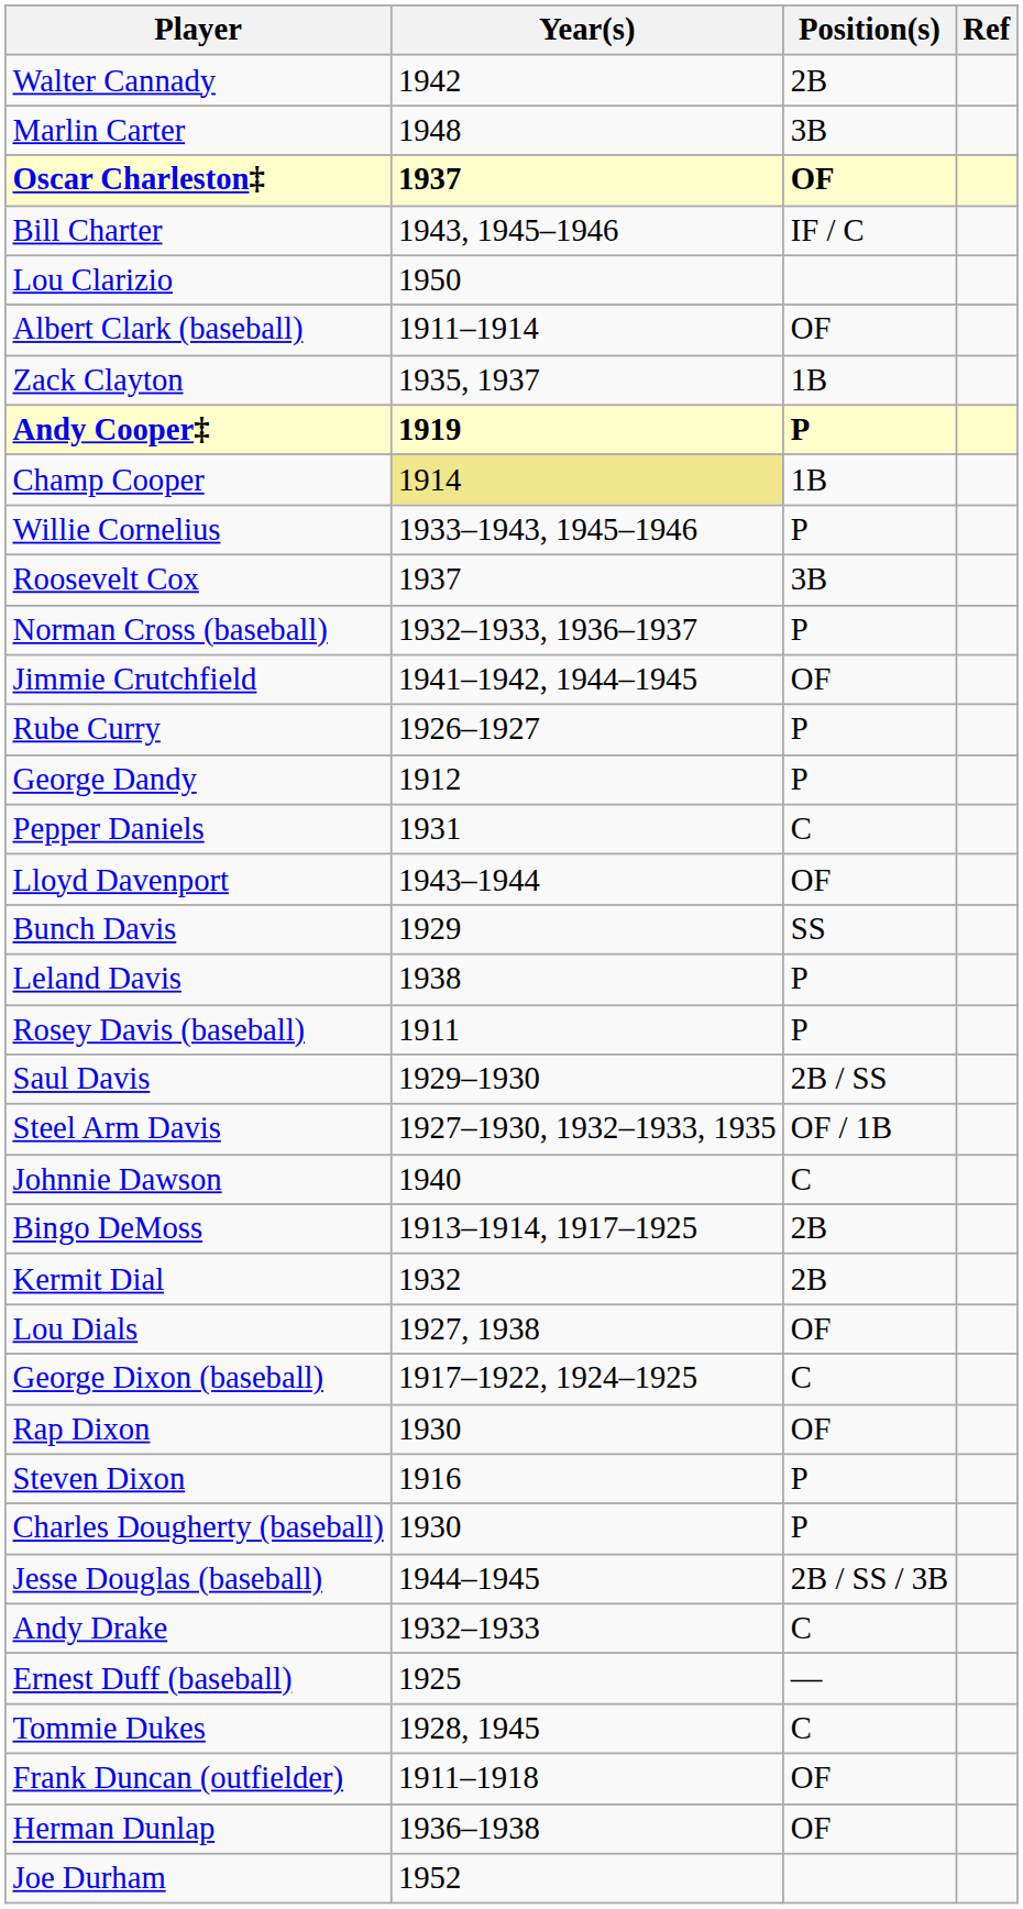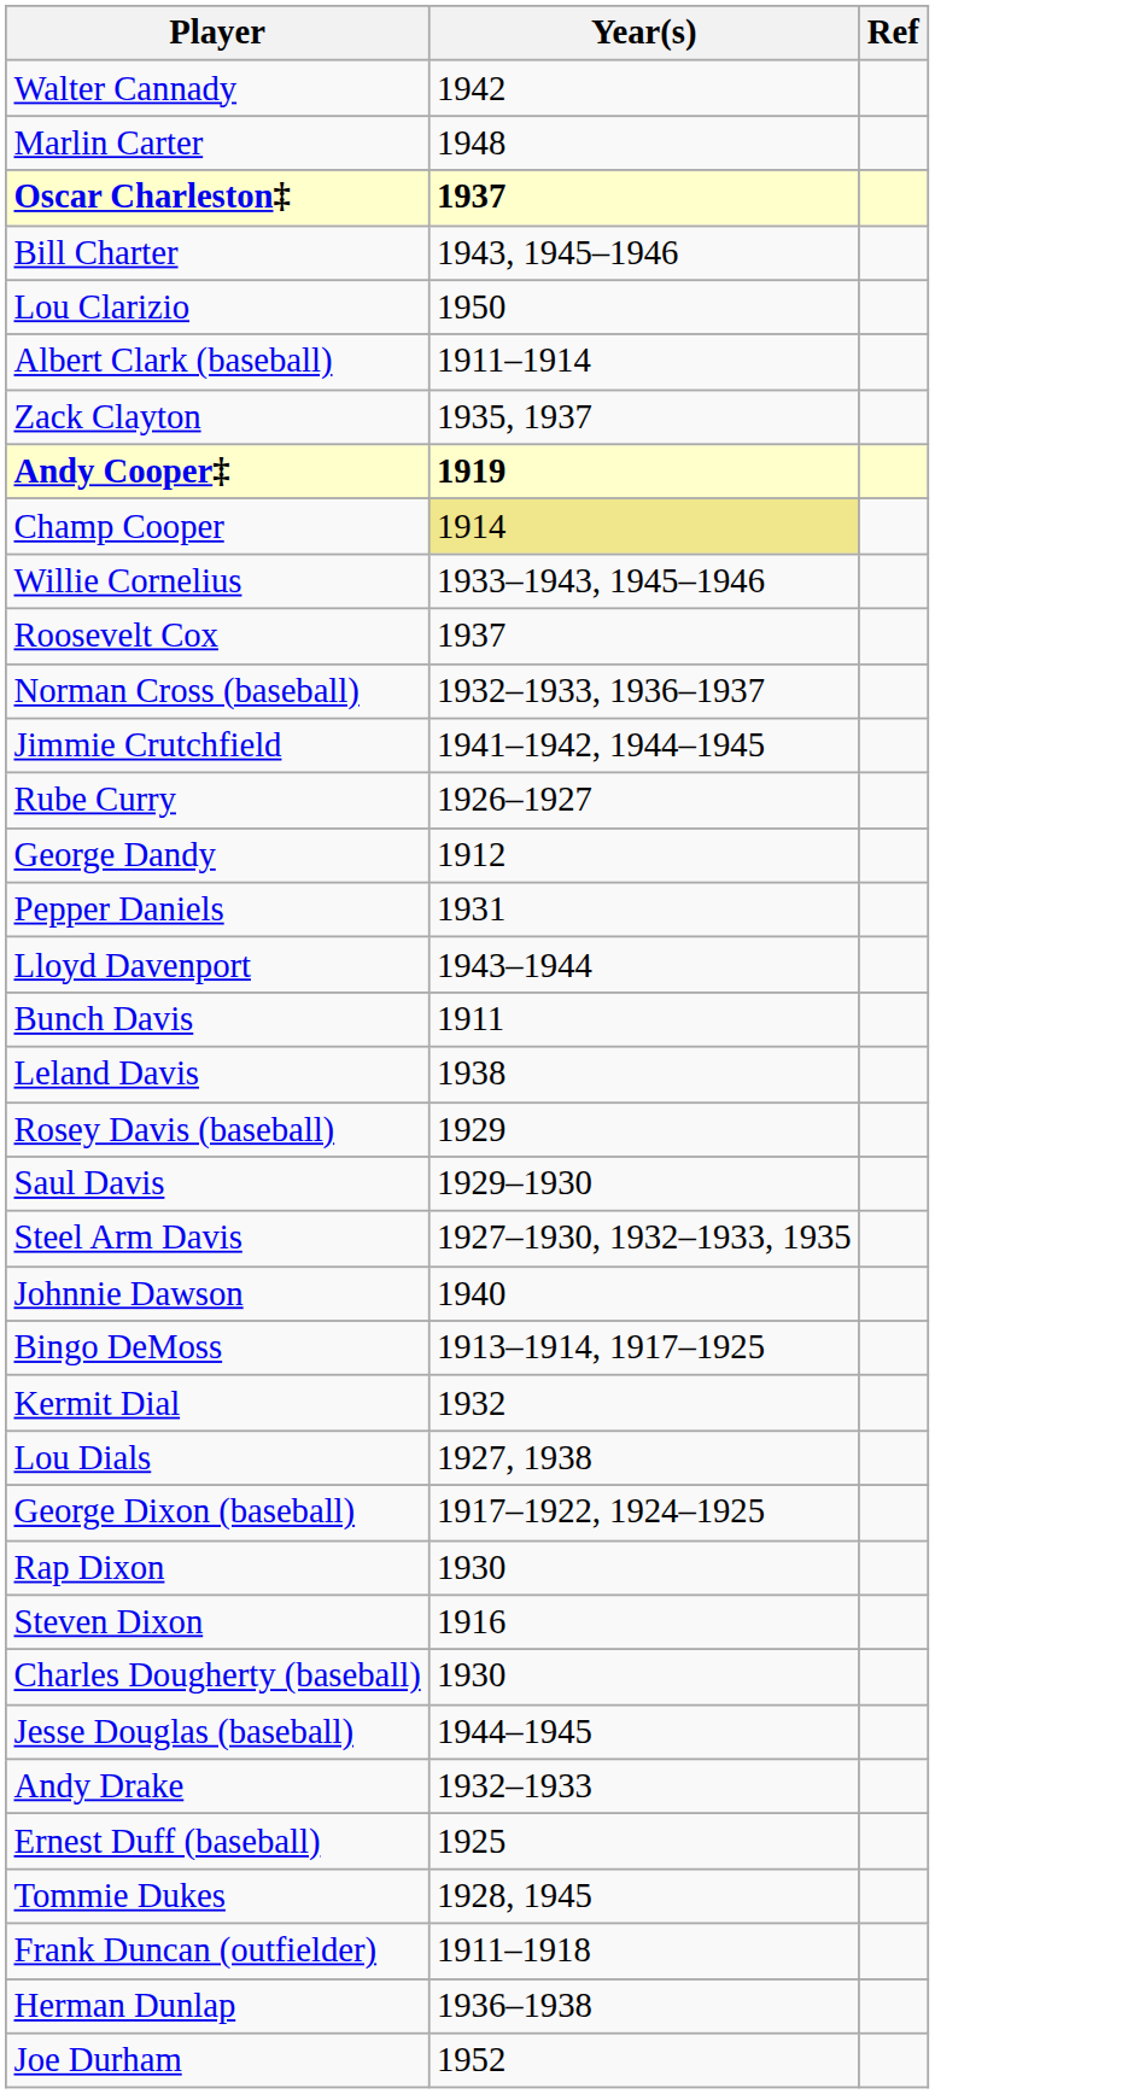- column: Position(s) | 2B | 3B | OF | IF / C | OF | 1B | P | 1B | P | 3B | P | OF | P | P | C | OF | SS | P | P | 2B / SS | OF / 1B | C | 2B | 2B | OF | C | OF | P | P | 2B / SS / 3B | C | — | C | OF | OF
Bunch Davis | Year(s): 1929 -> 1911
Rosey Davis (baseball) | Year(s): 1911 -> 1929
